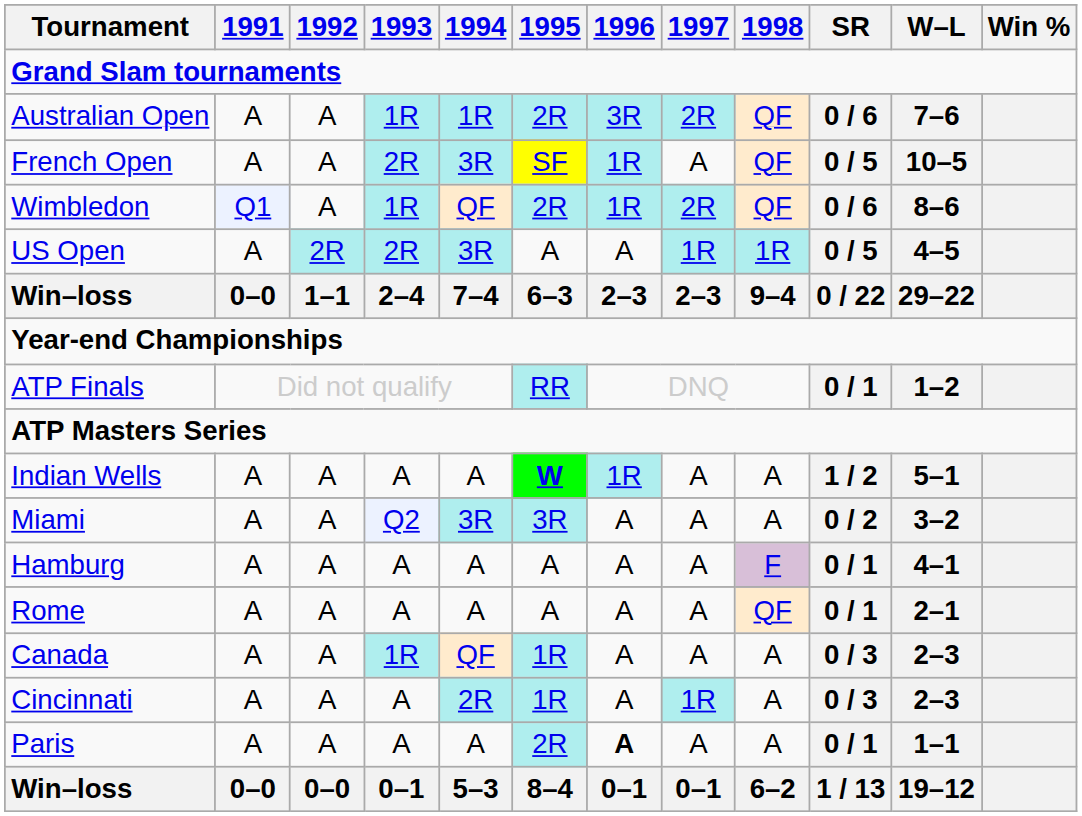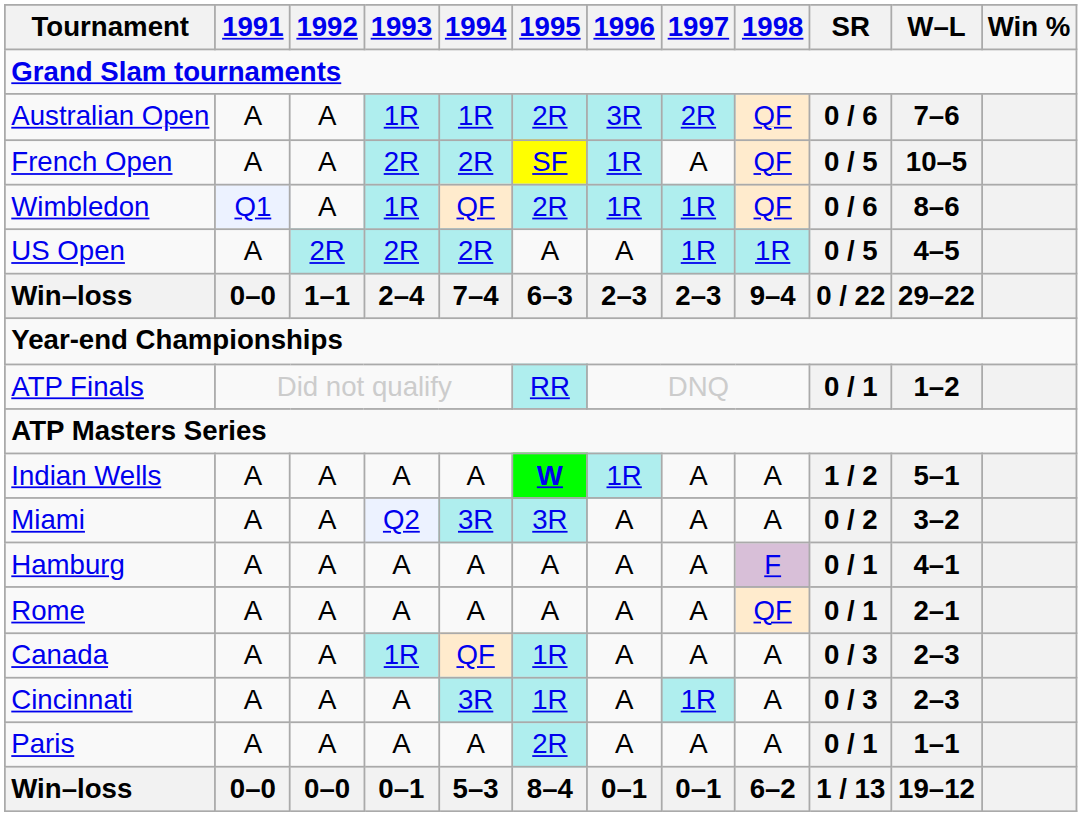French Open | 1994: 3R -> 2R
Wimbledon | 1997: 2R -> 1R
US Open | 1994: 3R -> 2R
Cincinnati | 1994: 2R -> 3R
Paris | 1996: bold -> normal
